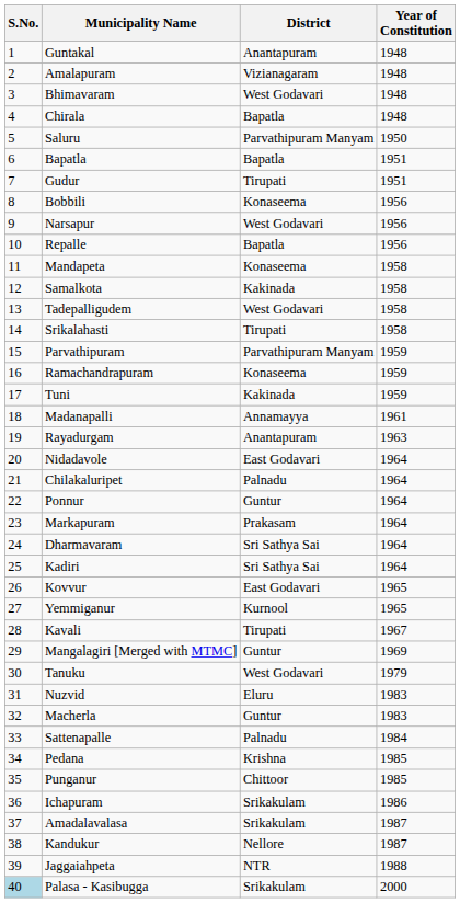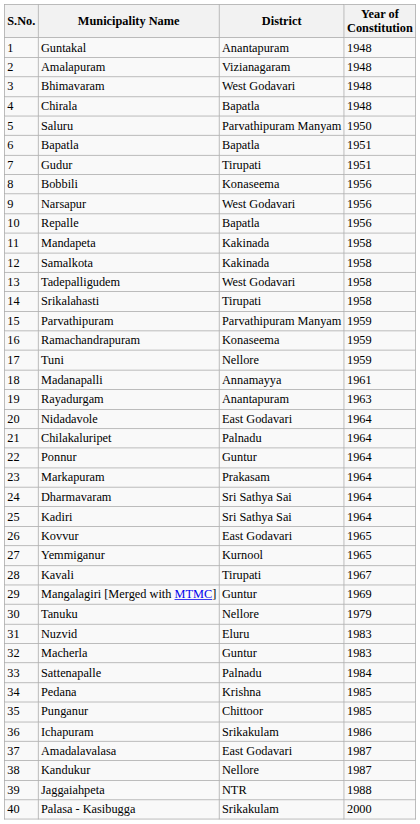Mandapeta | District: Konaseema -> Kakinada
Tuni | District: Kakinada -> Nellore
Tanuku | District: West Godavari -> Nellore
Amadalavalasa | District: Srikakulam -> East Godavari
Palasa - Kasibugga | S.No.: lightblue background -> no background
